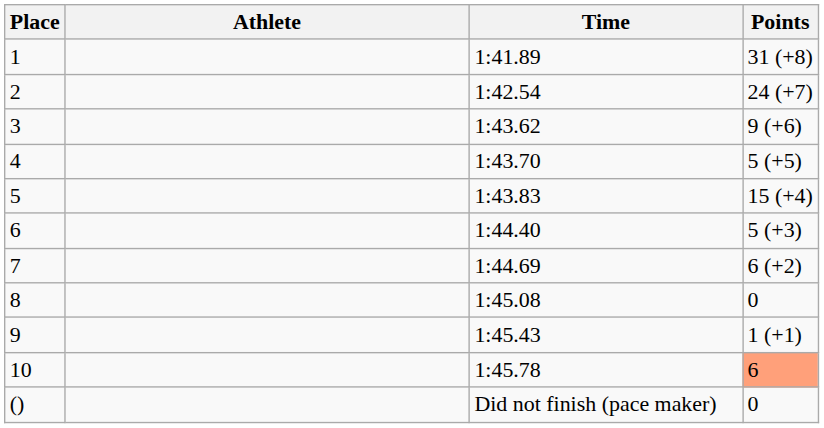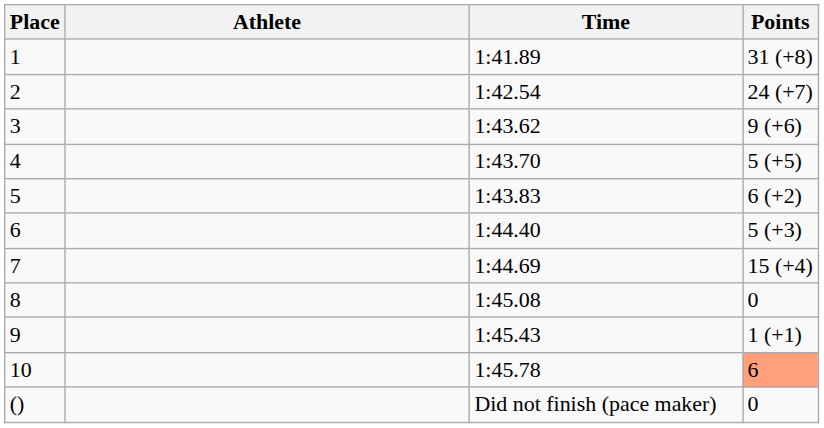5 | Points: 15 (+4) -> 6 (+2)
7 | Points: 6 (+2) -> 15 (+4)
